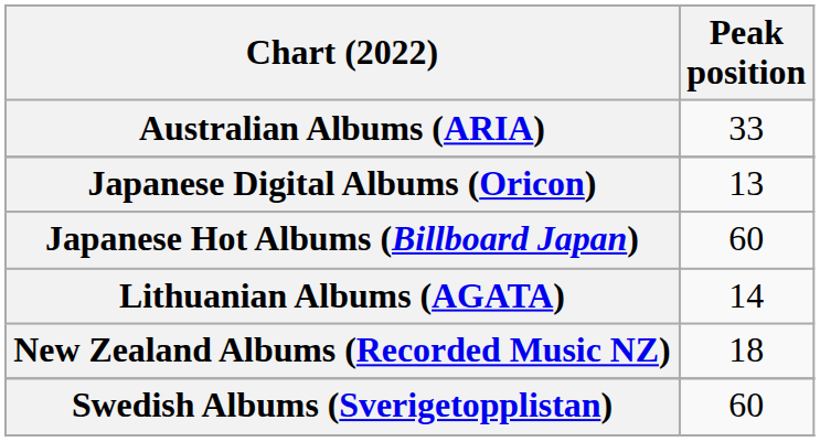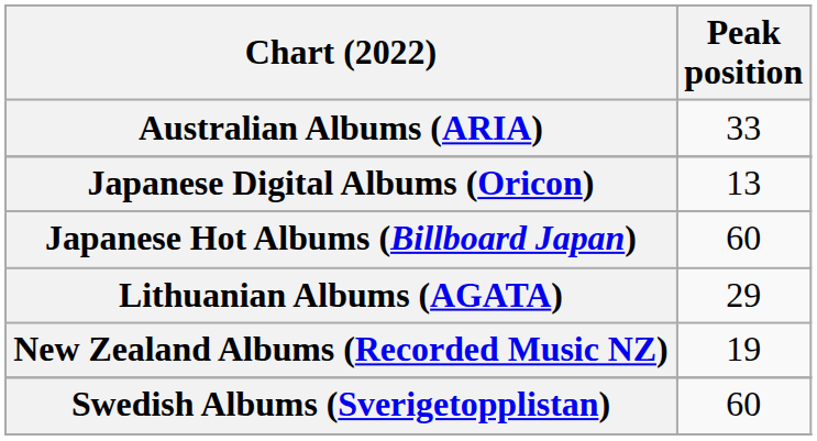Lithuanian Albums (AGATA) | Peak position: 14 -> 29
New Zealand Albums (Recorded Music NZ) | Peak position: 18 -> 19
